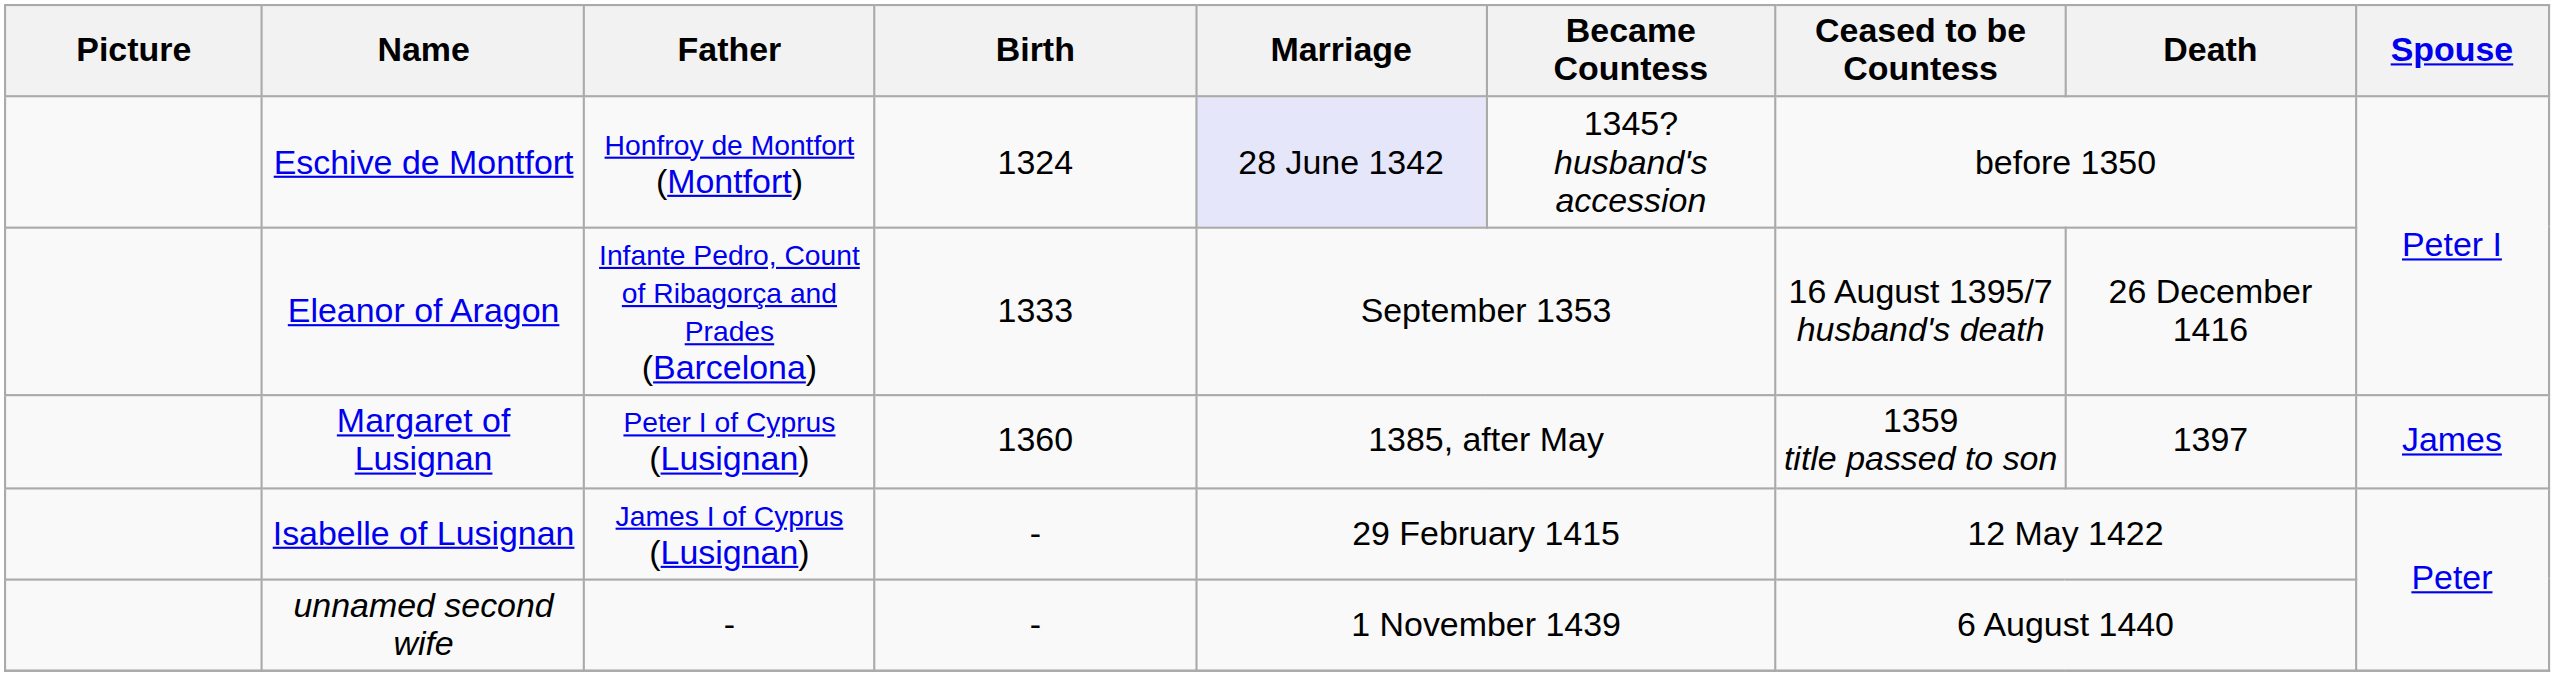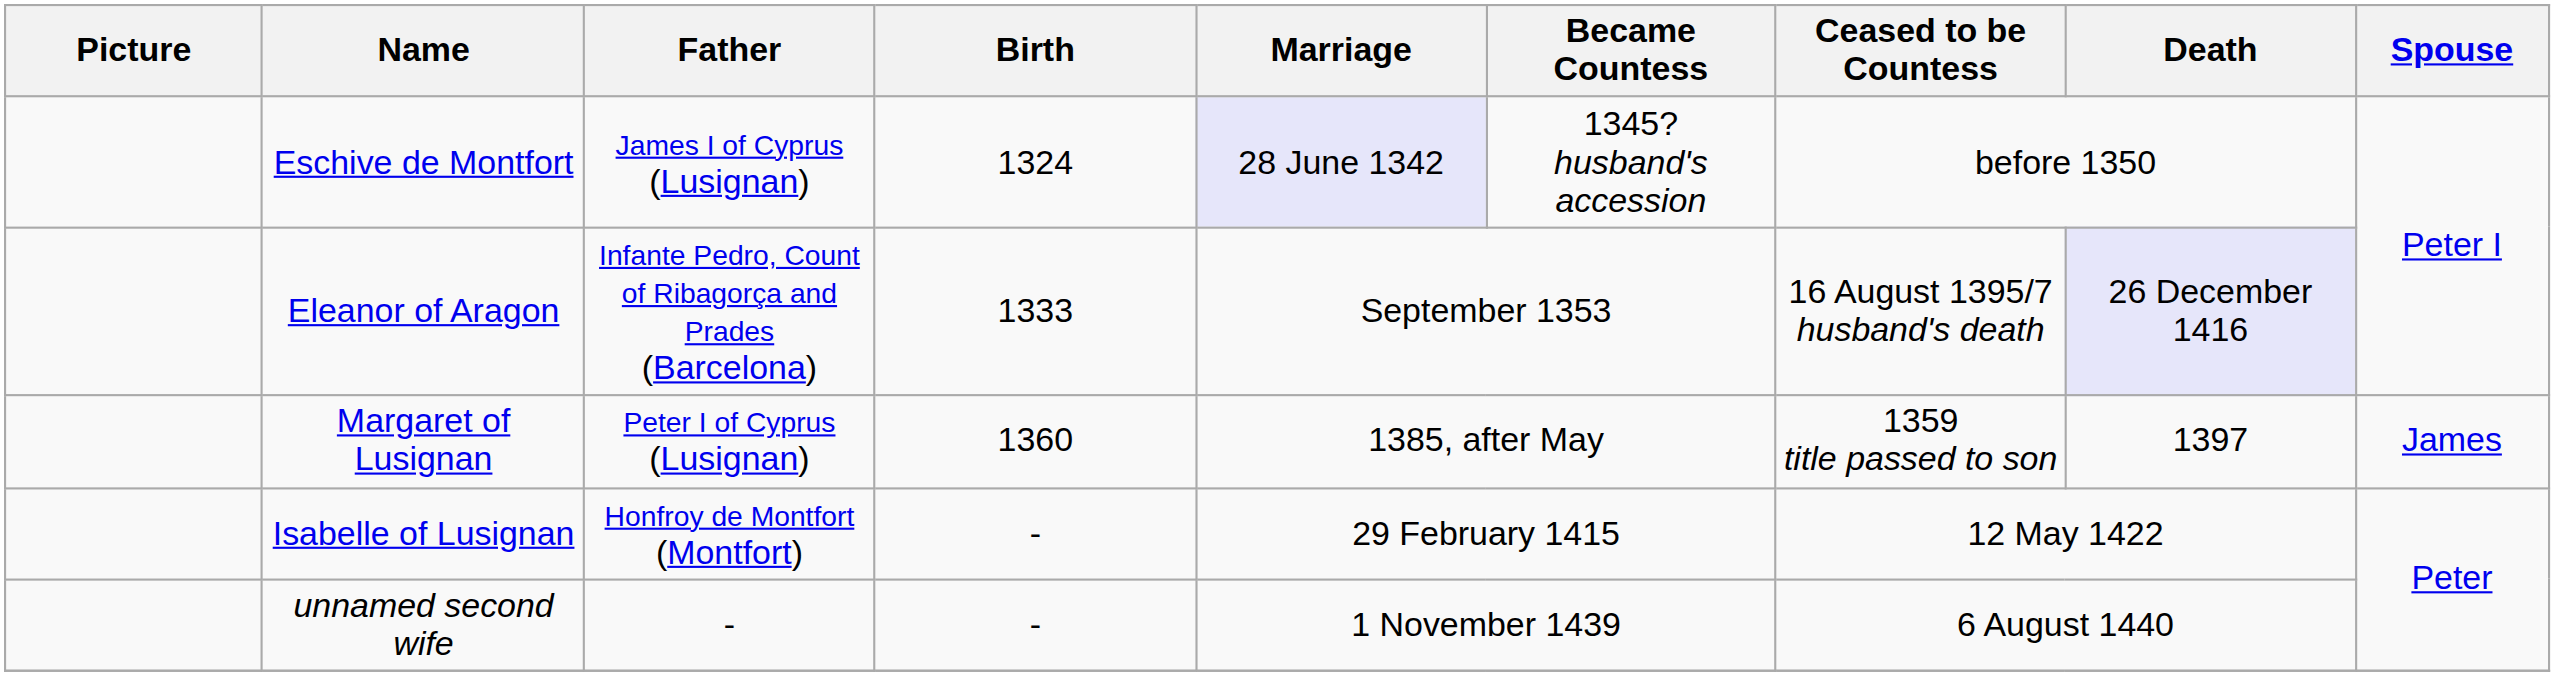Eschive de Montfort | Father: Honfroy de Montfort (Montfort) -> James I of Cyprus (Lusignan)
Eleanor of Aragon | Death: no background -> lavender background
Isabelle of Lusignan | Father: James I of Cyprus (Lusignan) -> Honfroy de Montfort (Montfort)
